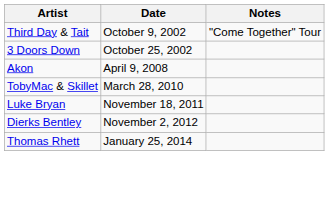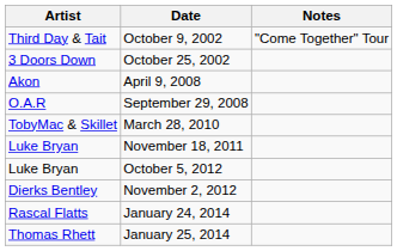+ row: O.A.R | September 29, 2008
+ row: Luke Bryan | October 5, 2012
+ row: Rascal Flatts | January 24, 2014
